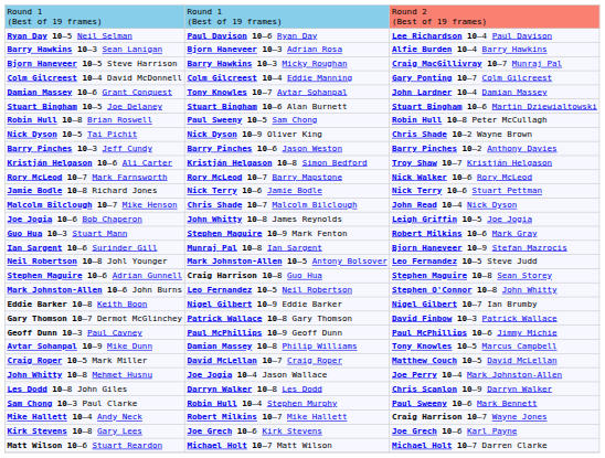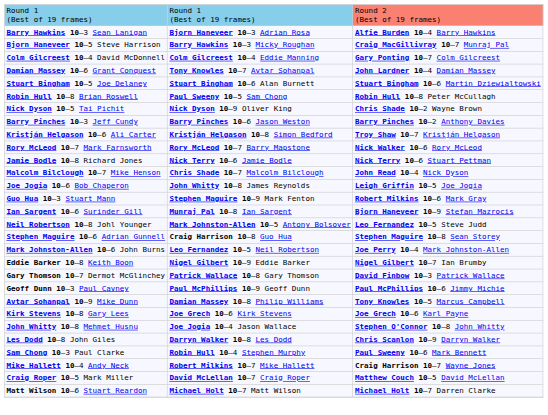- row: Ryan Day 10–5 Neil Selman | Paul Davison 10–6 Ryan Day | Lee Richardson 10–4 Paul Davison
Mark Johnston-Allen 10–6 John Burns | column 3: Stephen O'Connor 10–8 John Whitty -> Joe Perry 10–4 Mark Johnston-Allen
rows swapped: Kirk Stevens 10–8 Gary Lees <-> Craig Roper 10–5 Mark Miller
John Whitty 10–8 Mehmet Husnu | column 3: Joe Perry 10–4 Mark Johnston-Allen -> Stephen O'Connor 10–8 John Whitty
